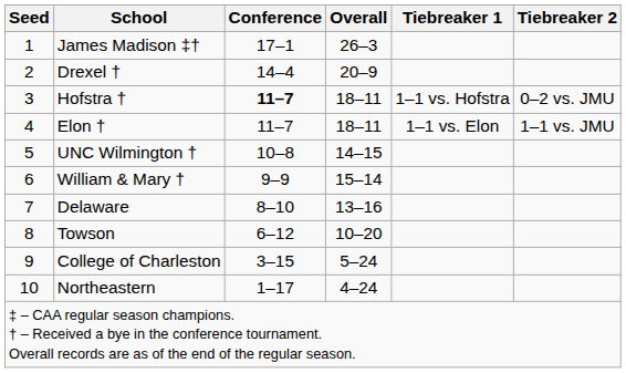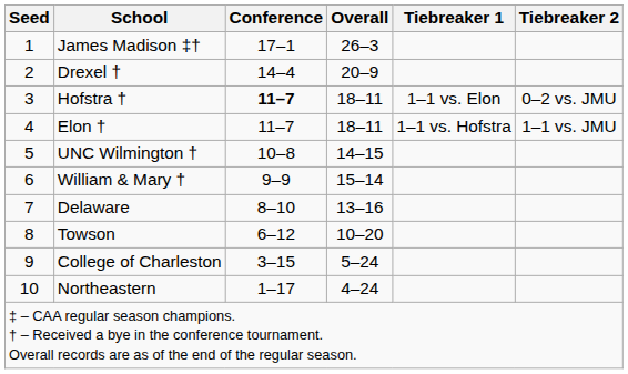Hofstra † | Tiebreaker 1: 1–1 vs. Hofstra -> 1–1 vs. Elon
Elon † | Tiebreaker 1: 1–1 vs. Elon -> 1–1 vs. Hofstra
